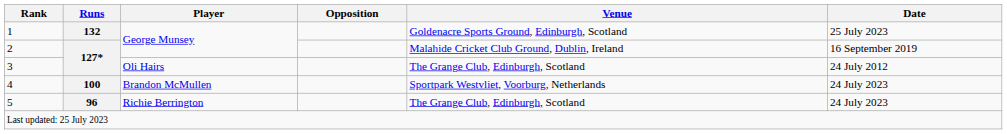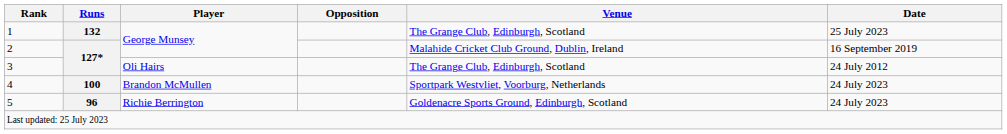1 | Venue: Goldenacre Sports Ground, Edinburgh, Scotland -> The Grange Club, Edinburgh, Scotland
5 | Venue: The Grange Club, Edinburgh, Scotland -> Goldenacre Sports Ground, Edinburgh, Scotland
